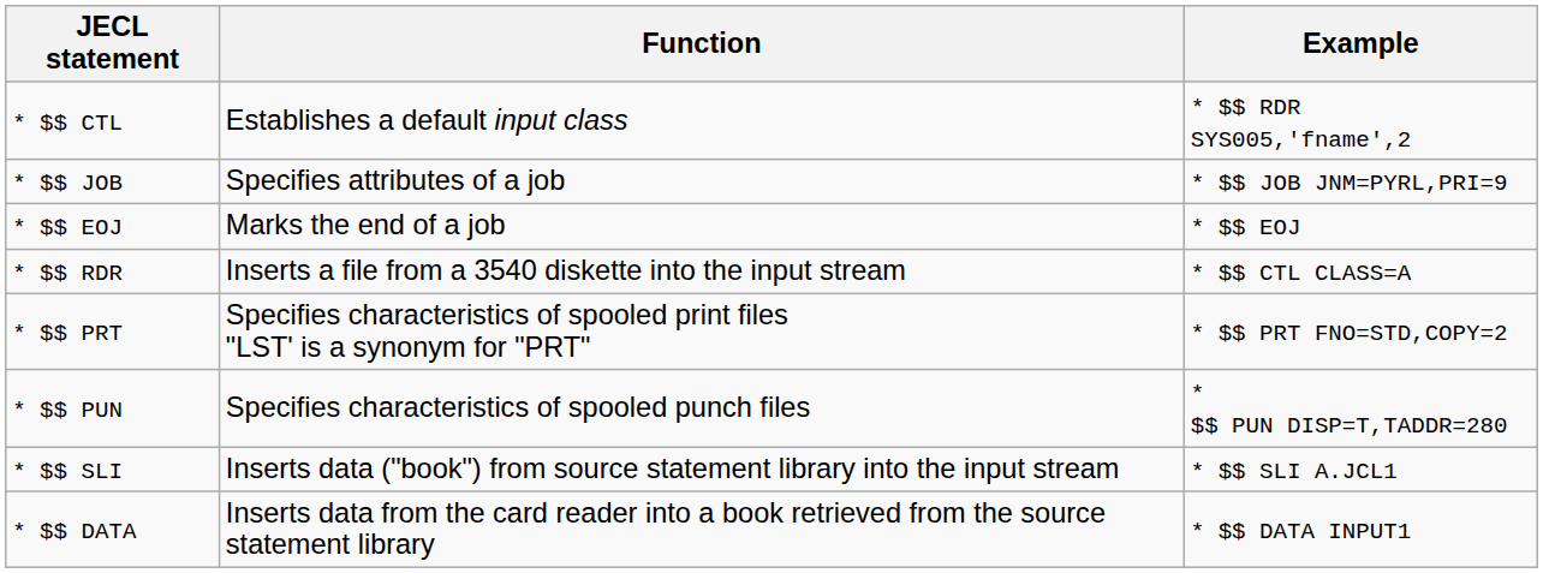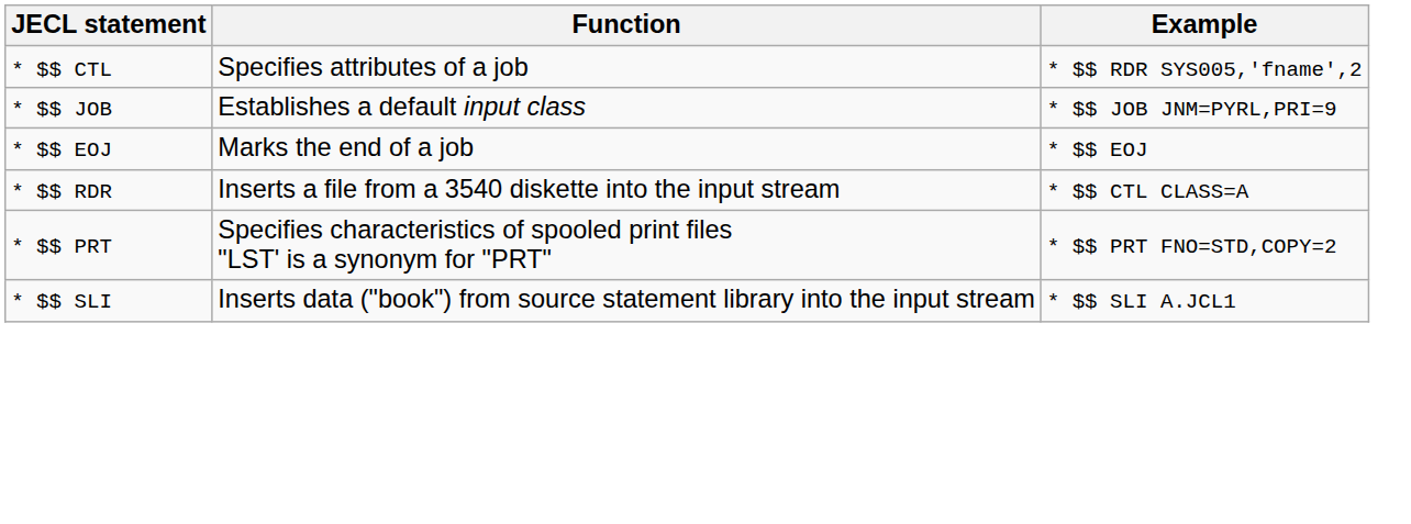* $$ CTL | Function: Establishes a default input class -> Specifies attributes of a job
* $$ JOB | Function: Specifies attributes of a job -> Establishes a default input class
- row: * $$ PUN | Specifies characteristics of spooled punch files | * $$ PUN DISP=T,TADDR=280
- row: * $$ DATA | Inserts data from the card reader into a book retrieved from the source statement library | * $$ DATA INPUT1
